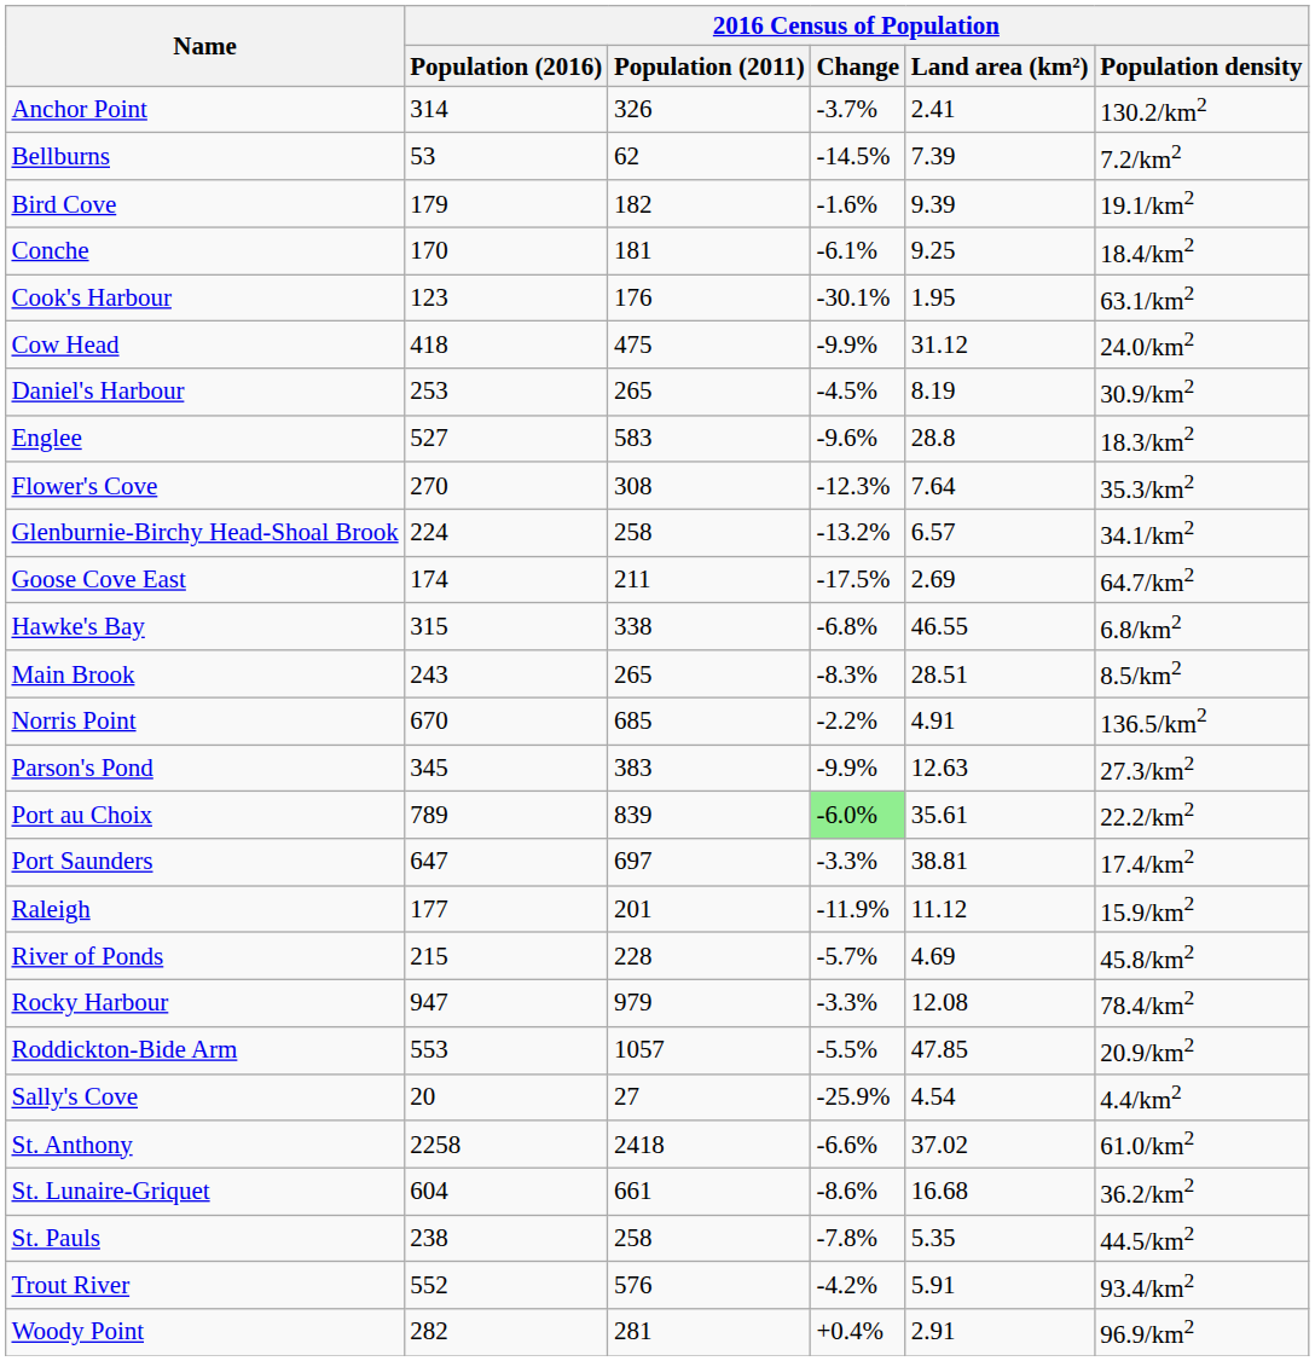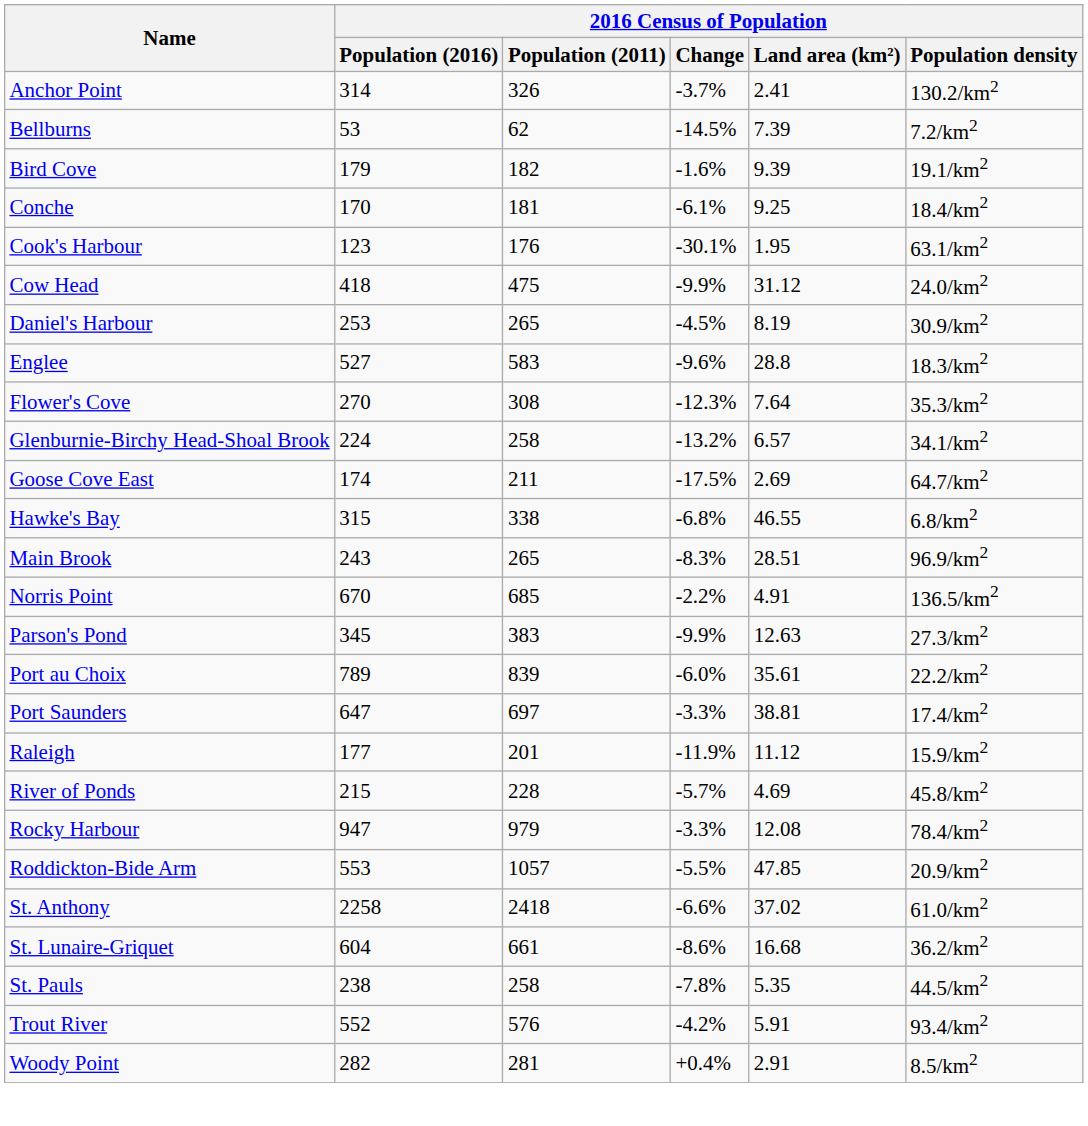Main Brook | 2016 Census of Population / Population density: 8.5/km2 -> 96.9/km2
Port au Choix | 2016 Census of Population / Change: lightgreen background -> no background
- row: Sally's Cove | 20 | 27 | -25.9% | 4.54 | 4.4/km2
Woody Point | 2016 Census of Population / Population density: 96.9/km2 -> 8.5/km2
